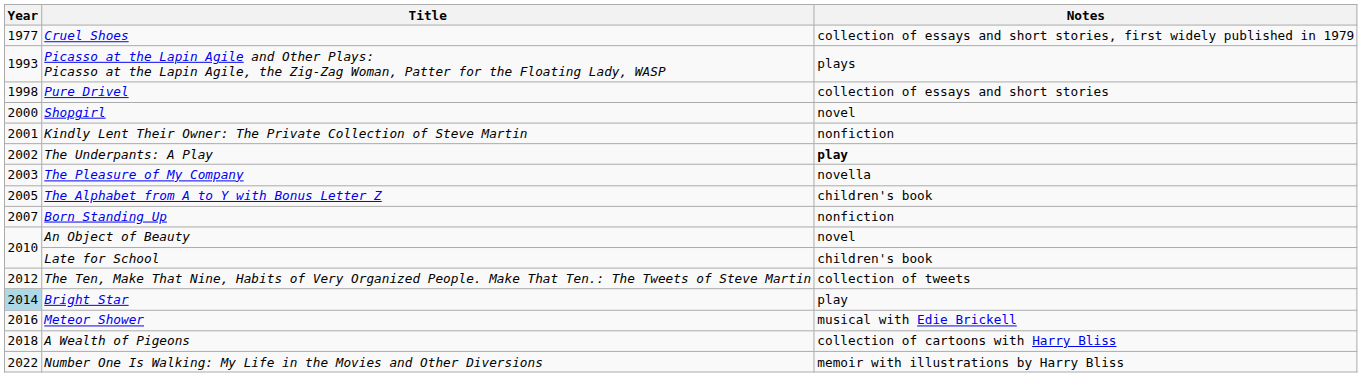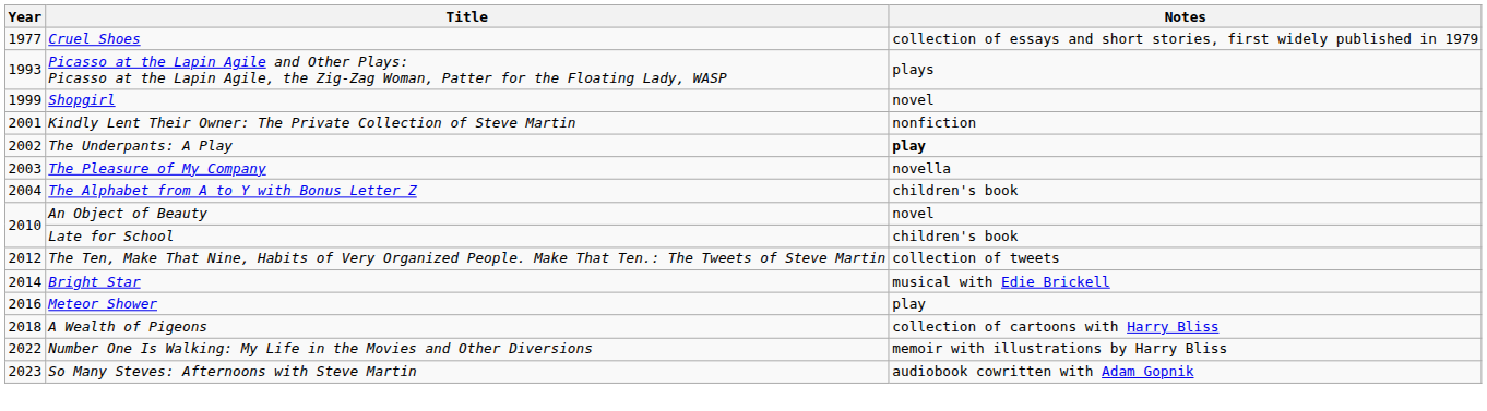- row: 1998 | Pure Drivel | collection of essays and short stories
Shopgirl | Year: 2000 -> 1999
The Alphabet from A to Y with Bonus Letter Z | Year: 2005 -> 2004
- row: 2007 | Born Standing Up | nonfiction
Bright Star | Year: lightblue background -> no background
Bright Star | Notes: play -> musical with Edie Brickell
Meteor Shower | Notes: musical with Edie Brickell -> play
+ row: 2023 | So Many Steves: Afternoons with Steve Martin | audiobook cowritten with Adam Gopnik
